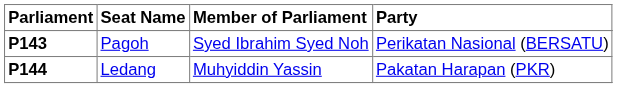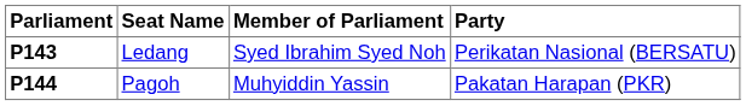P143 | Seat Name: Pagoh -> Ledang
P144 | Seat Name: Ledang -> Pagoh
